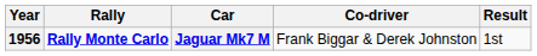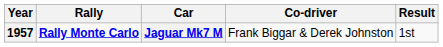Jaguar Mk7 M | Year: 1956 -> 1957
